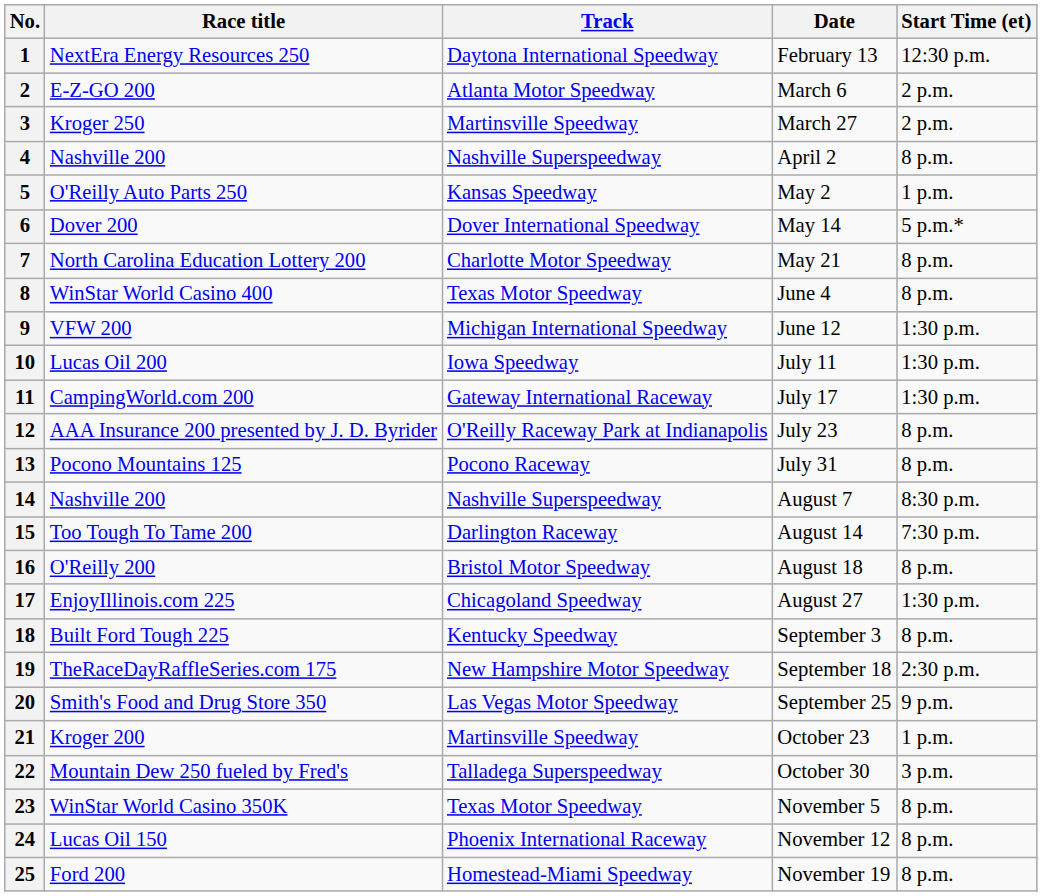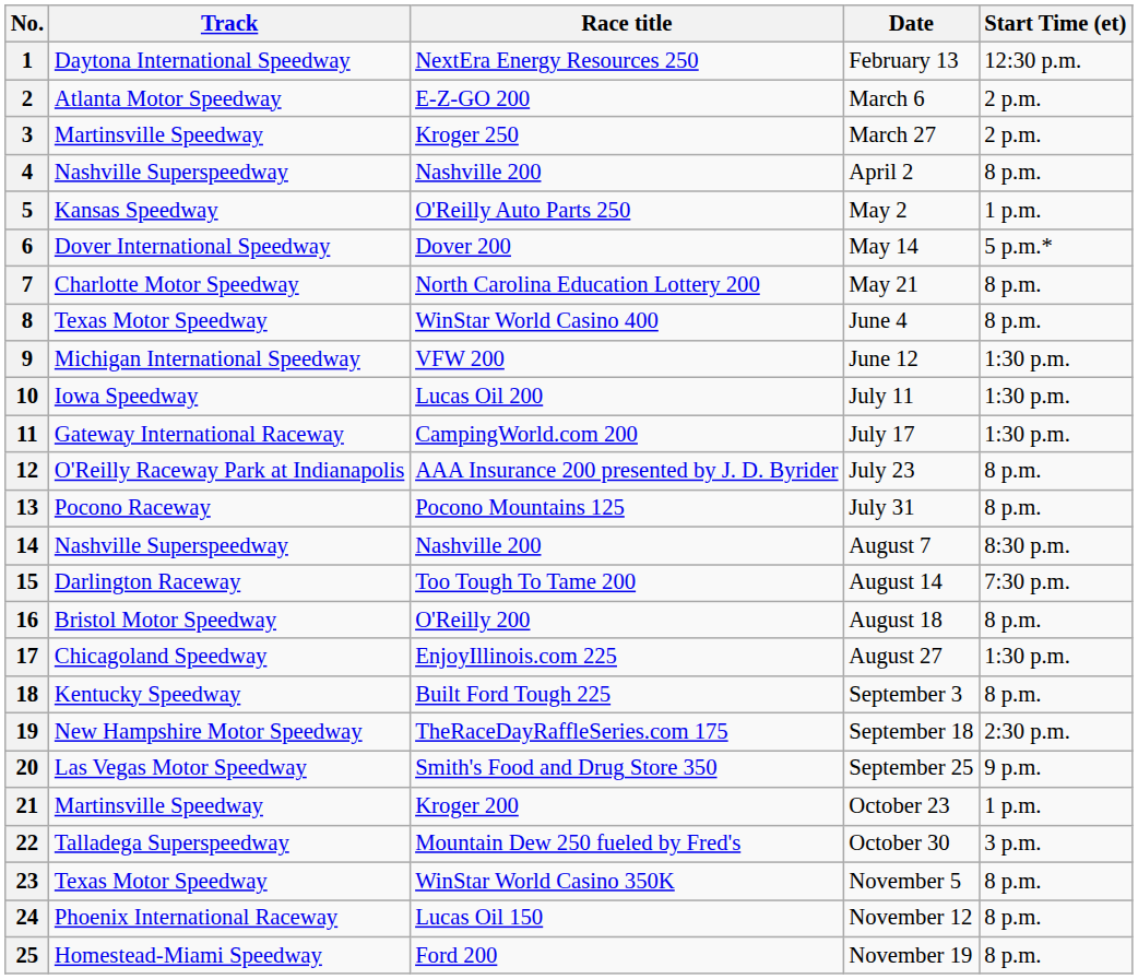columns swapped: Race title <-> Track
